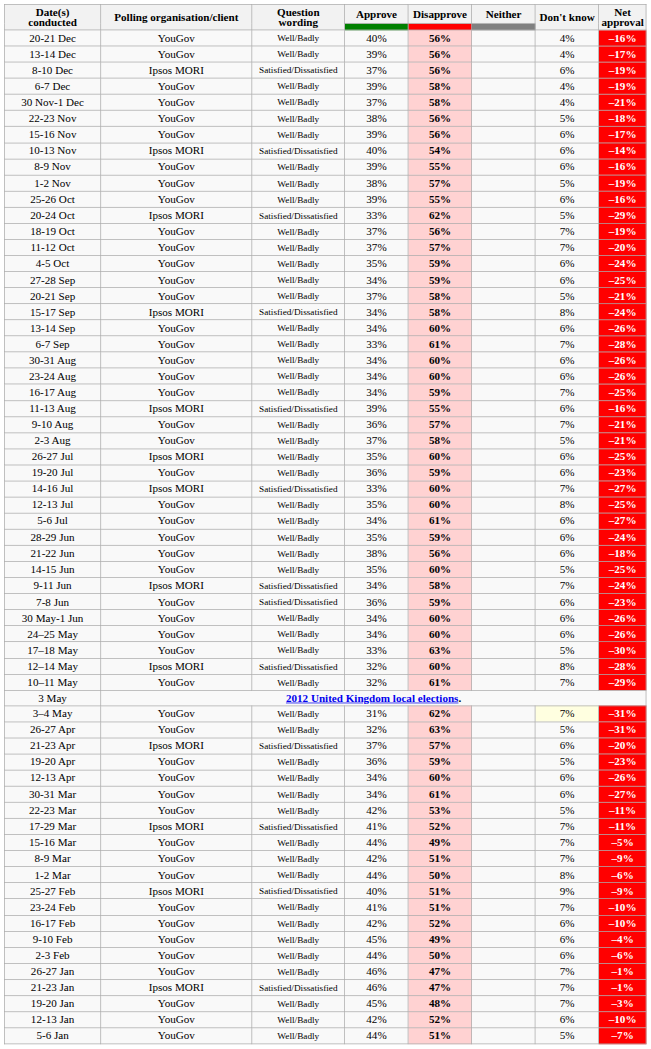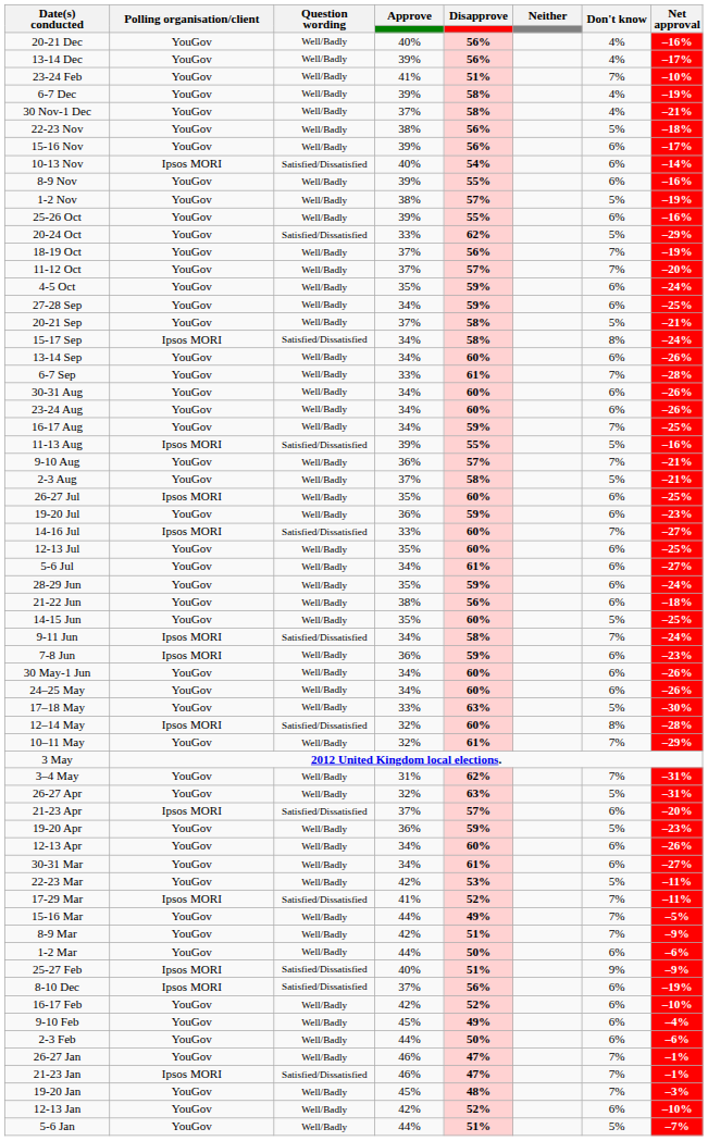rows swapped: 8-10 Dec <-> 23-24 Feb
20-24 Oct | Polling organisation/client: Ipsos MORI -> YouGov
11-13 Aug | Don't know: 6% -> 5%
12-13 Jul | Don't know: 8% -> 6%
7-8 Jun | Polling organisation/client: YouGov -> Ipsos MORI
7-8 Jun | Question wording: Satisfied/Dissatisfied -> Well/Badly
3–4 May | Don't know: lightyellow background -> no background
1-2 Mar | Don't know: 8% -> 6%
